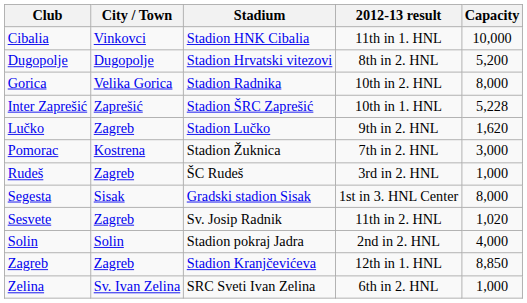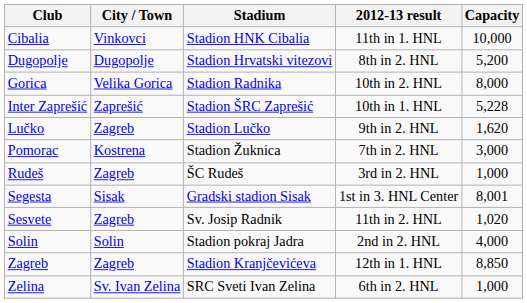Segesta | Capacity: 8,000 -> 8,001
